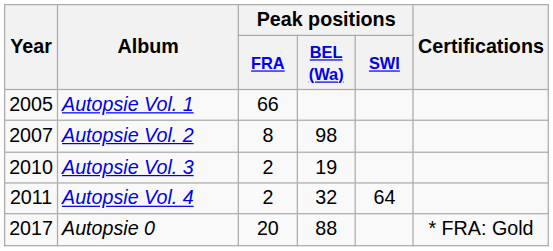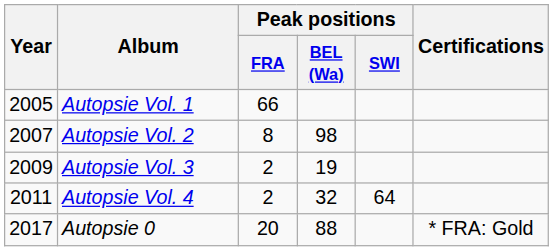Autopsie Vol. 3 | Year: 2010 -> 2009
